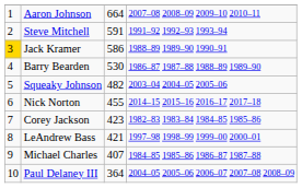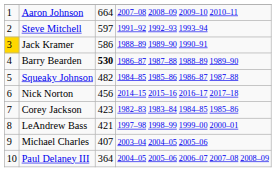Steve Mitchell | column 3: 591 -> 597
Barry Bearden | column 3: normal -> bold
Squeaky Johnson | column 4: 2003–04 2004–05 2005–06 -> 1984–85 1985–86 1986–87 1987–88
Nick Norton | column 3: 455 -> 456
Michael Charles | column 4: 1984–85 1985–86 1986–87 1987–88 -> 2003–04 2004–05 2005–06
